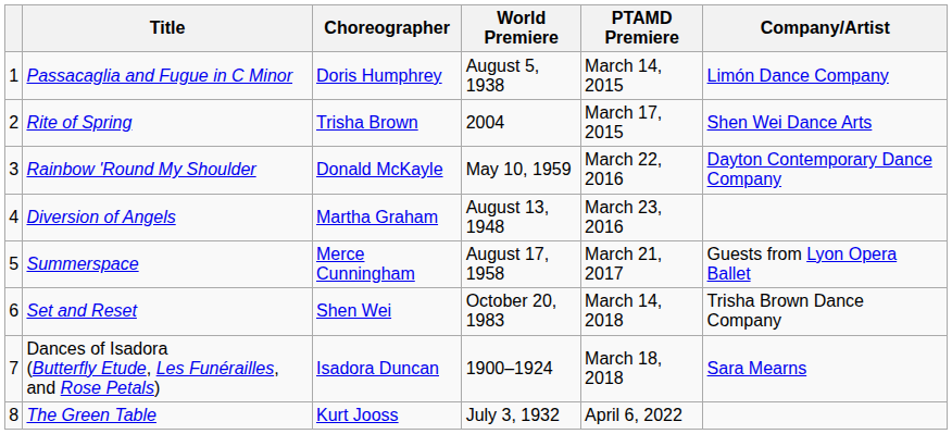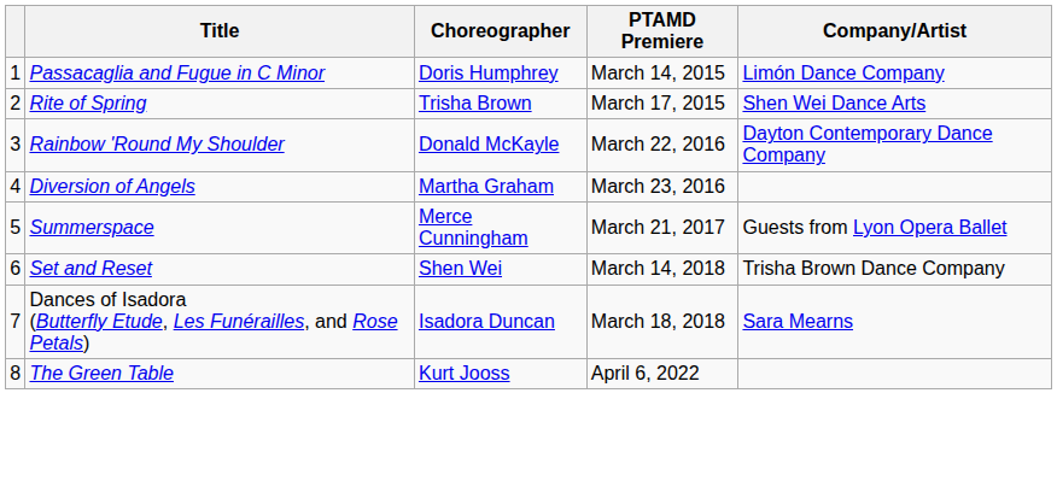- column: World Premiere | August 5, 1938 | 2004 | May 10, 1959 | August 13, 1948 | August 17, 1958 | October 20, 1983 | 1900–1924 | July 3, 1932
